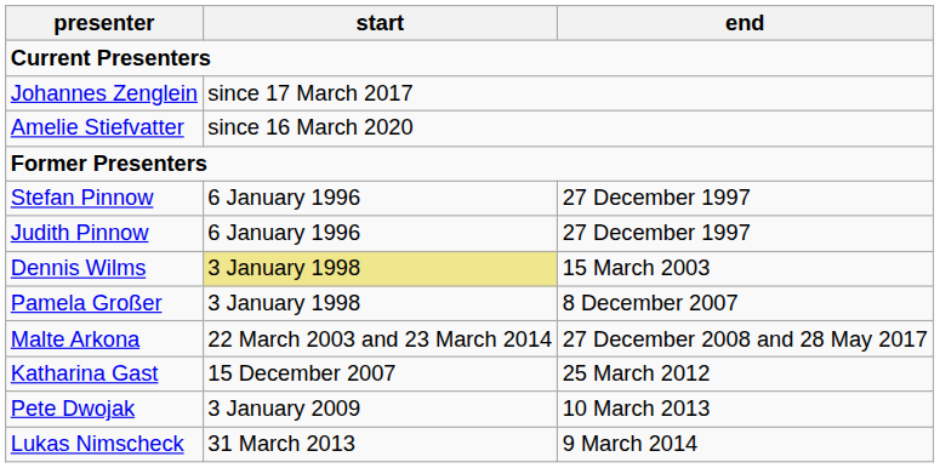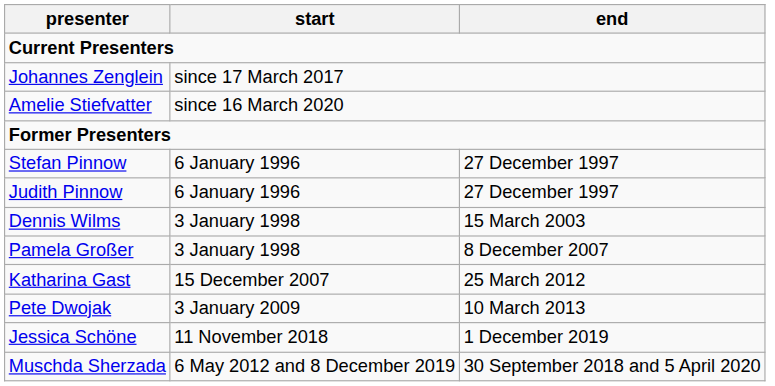Dennis Wilms | start: khaki background -> no background
- row: Malte Arkona | 22 March 2003 and 23 March 2014 | 27 December 2008 and 28 May 2017
- row: Lukas Nimscheck | 31 March 2013 | 9 March 2014
+ row: Jessica Schöne | 11 November 2018 | 1 December 2019
+ row: Muschda Sherzada | 6 May 2012 and 8 December 2019 | 30 September 2018 and 5 April 2020
